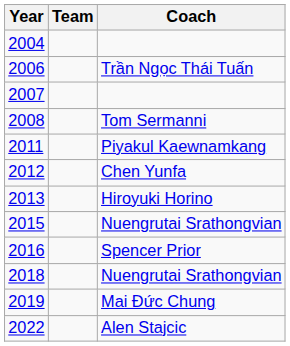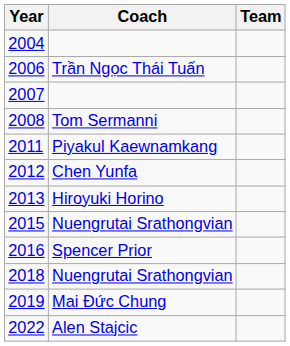columns swapped: Team <-> Coach
